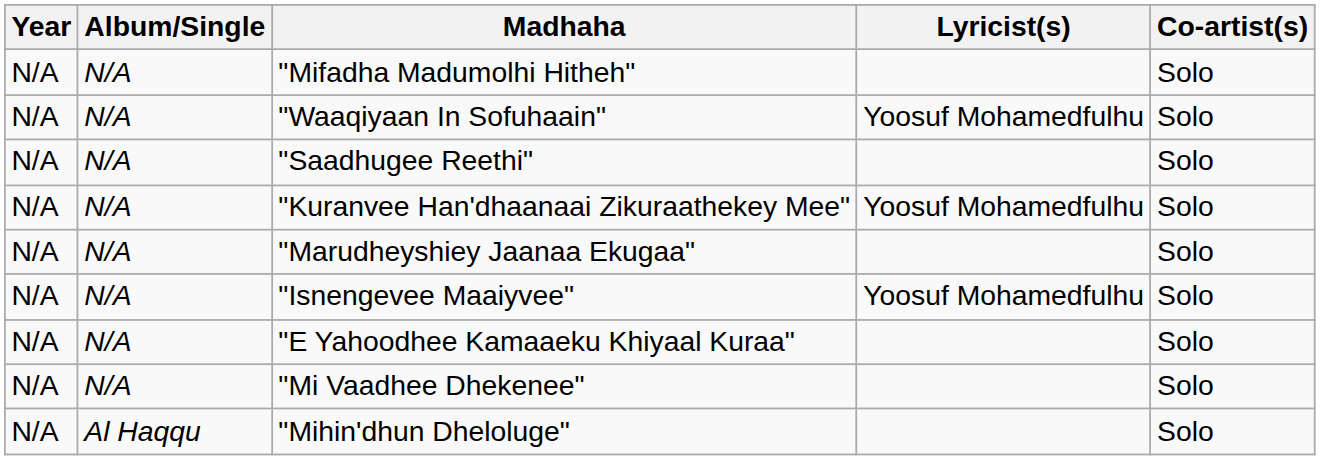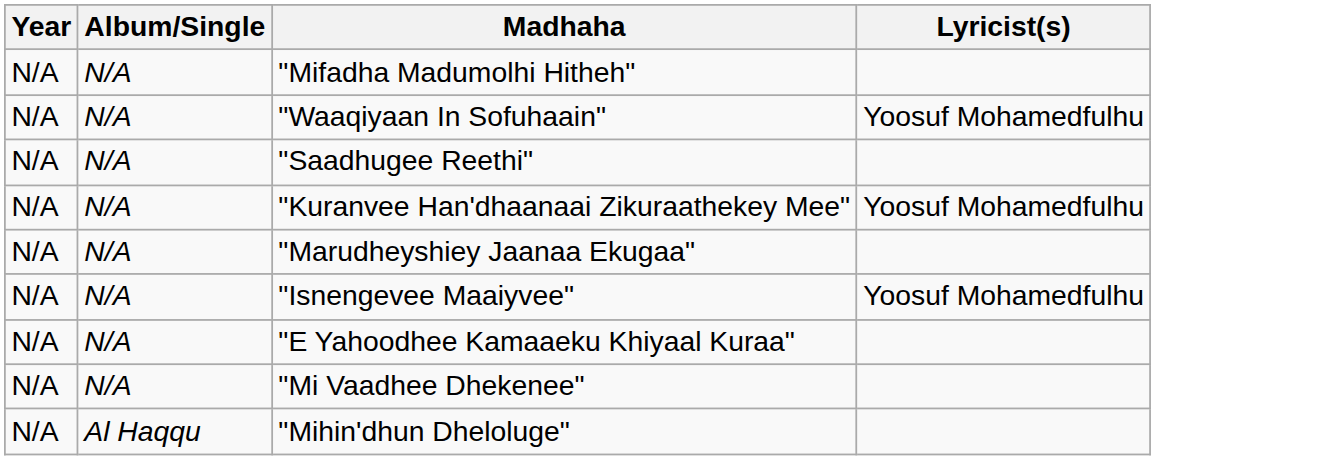- column: Co-artist(s) | Solo | Solo | Solo | Solo | Solo | Solo | Solo | Solo | Solo
